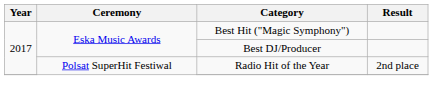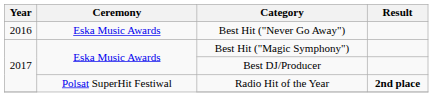+ row: 2016 | Eska Music Awards | Best Hit ("Never Go Away")
Radio Hit of the Year | Result: normal -> bold
